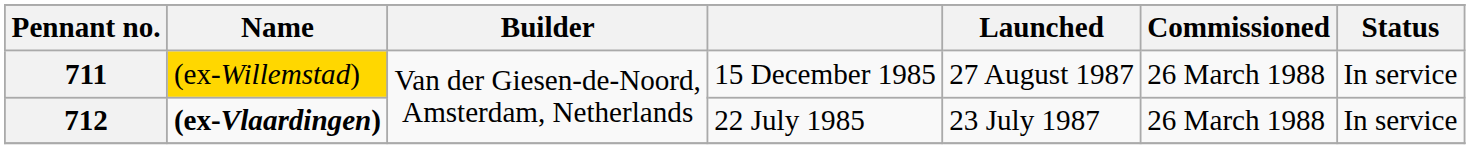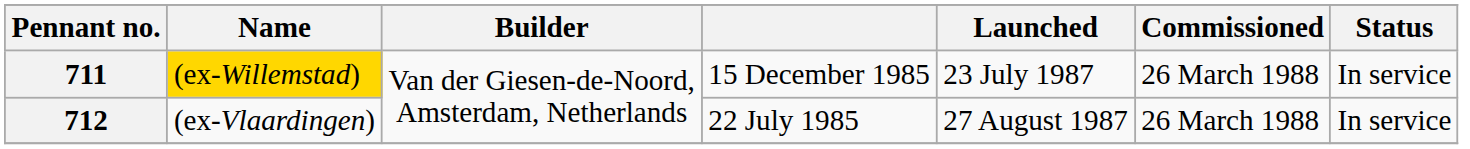711 | Launched: 27 August 1987 -> 23 July 1987
712 | Name: bold -> normal
712 | Launched: 23 July 1987 -> 27 August 1987
